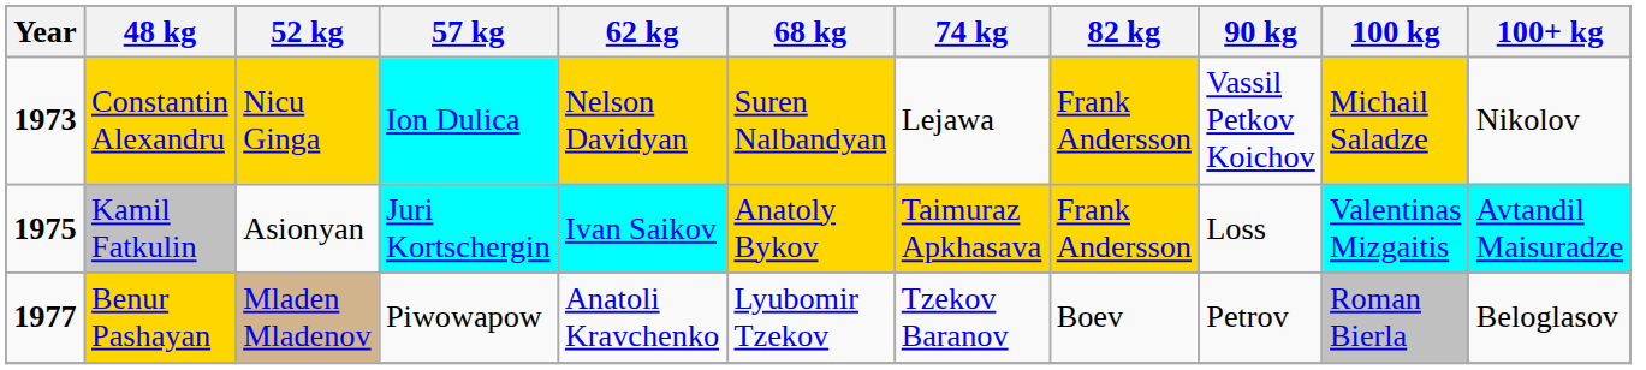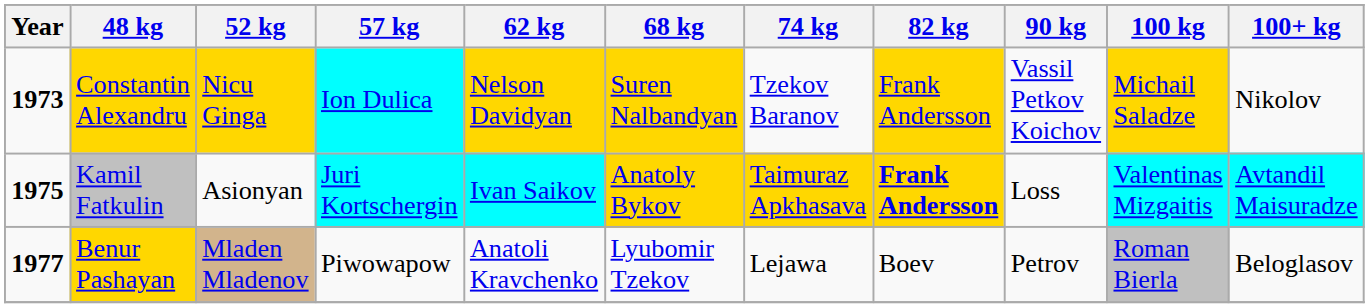Constantin Alexandru | 74 kg: Lejawa -> Tzekov Baranov
Kamil Fatkulin | 82 kg: normal -> bold
Benur Pashayan | 74 kg: Tzekov Baranov -> Lejawa
